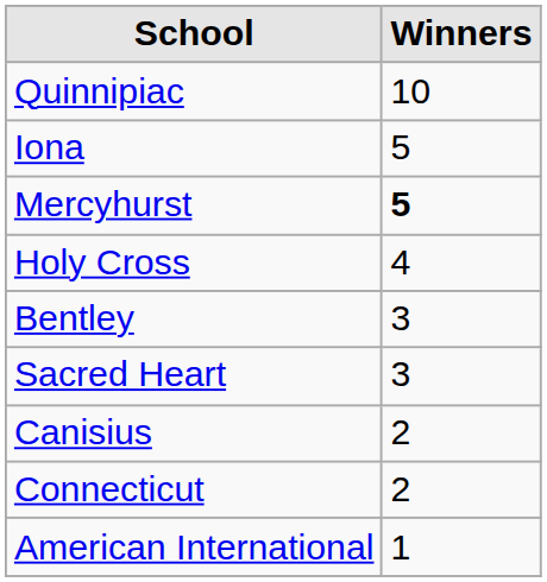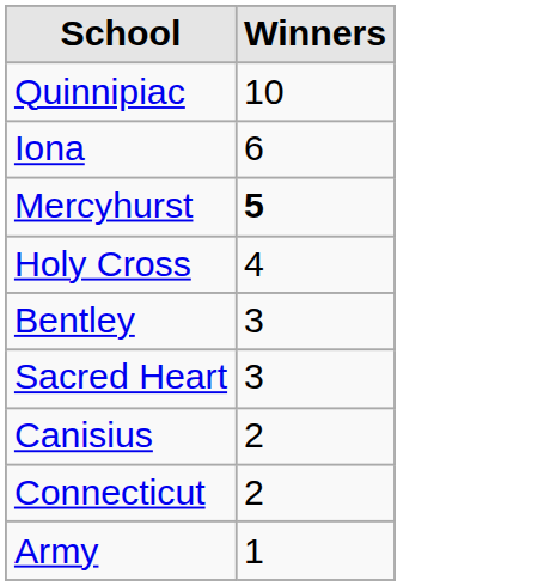Iona | Winners: 5 -> 6
- row: American International | 1
+ row: Army | 1
